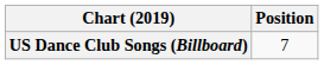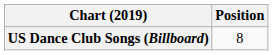US Dance Club Songs (Billboard) | Position: 7 -> 8
